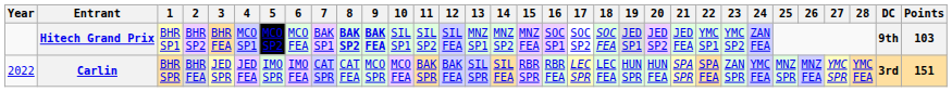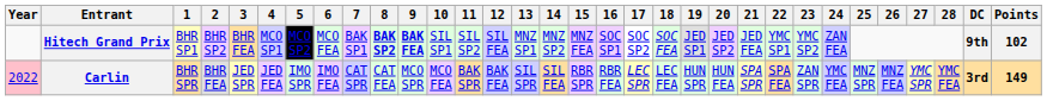Hitech Grand Prix | Points: 103 -> 102
Carlin | Year: no background -> pink background
Carlin | Points: 151 -> 149
